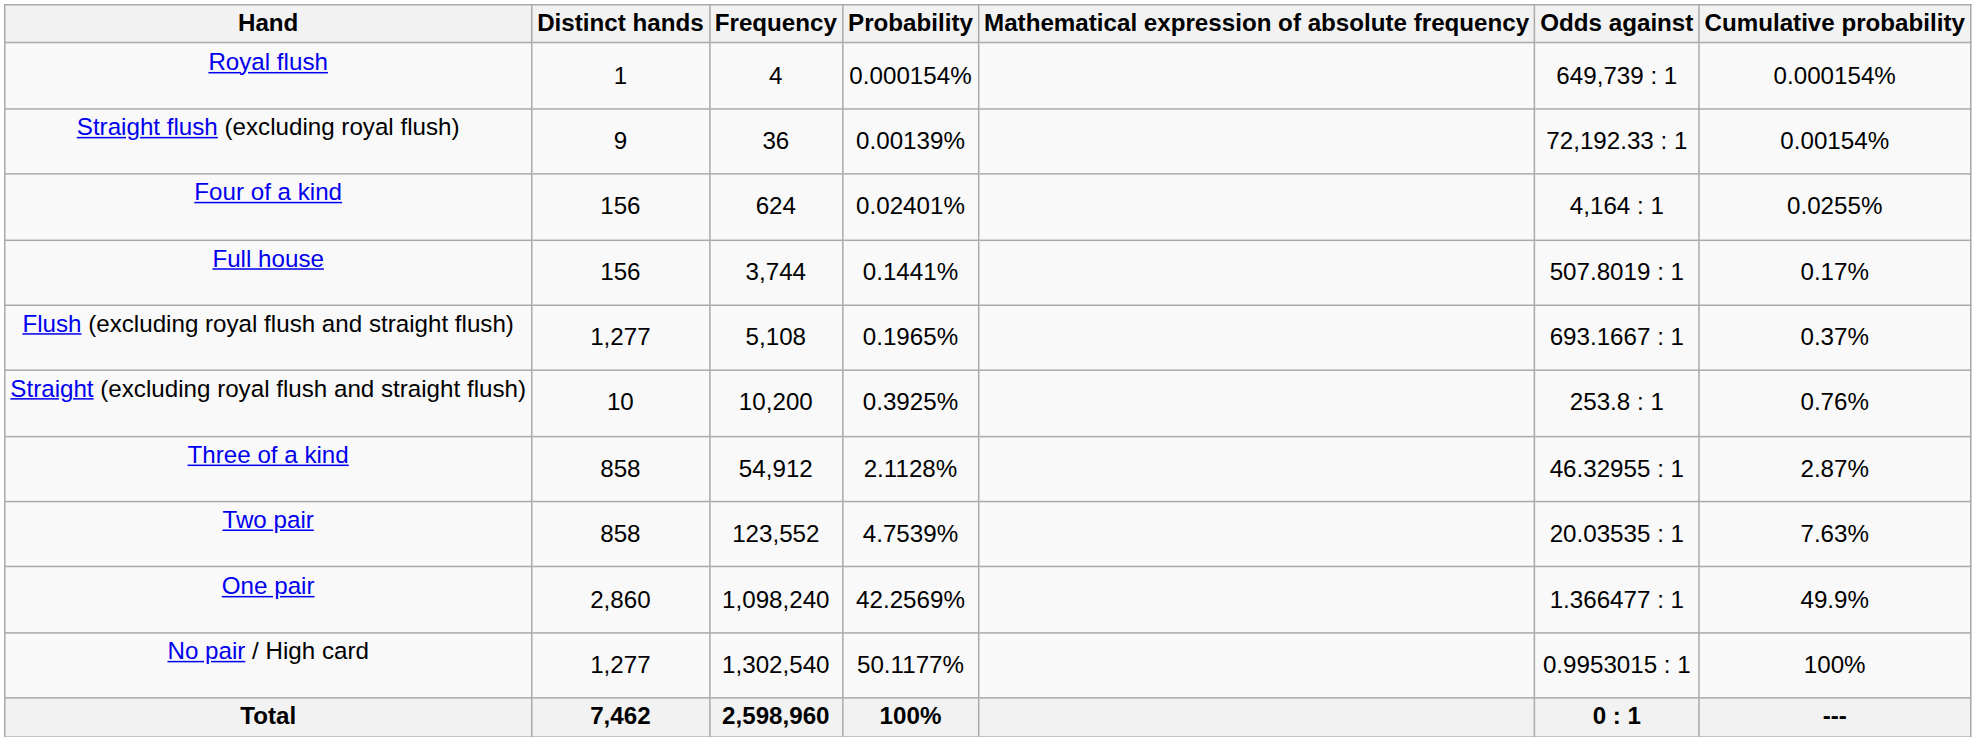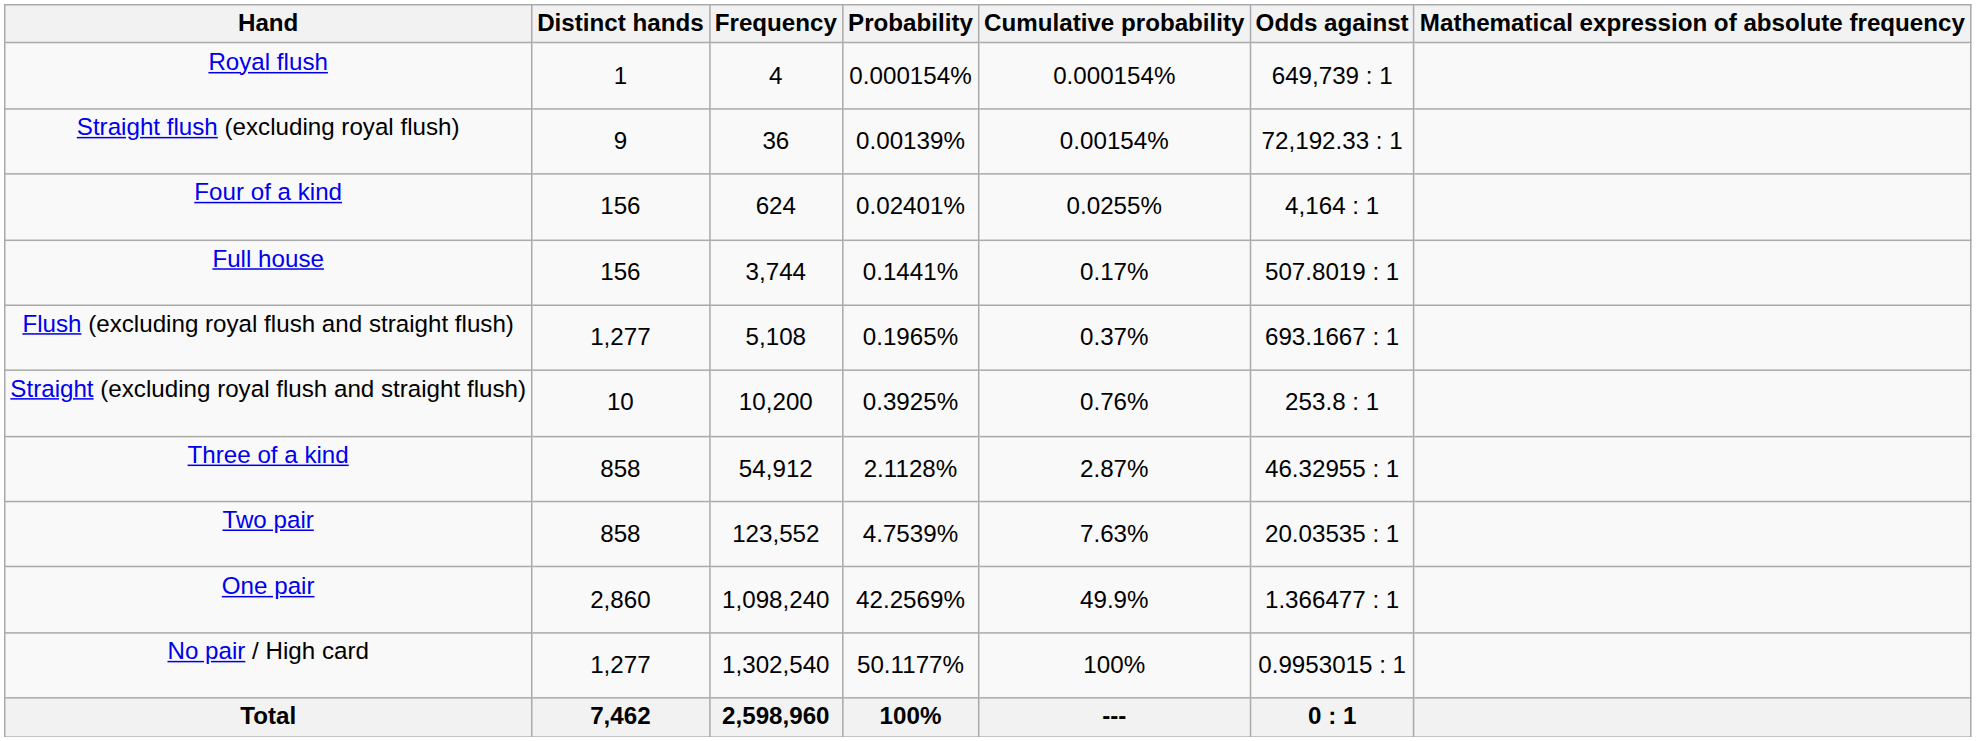columns swapped: Cumulative probability <-> Mathematical expression of absolute frequency
